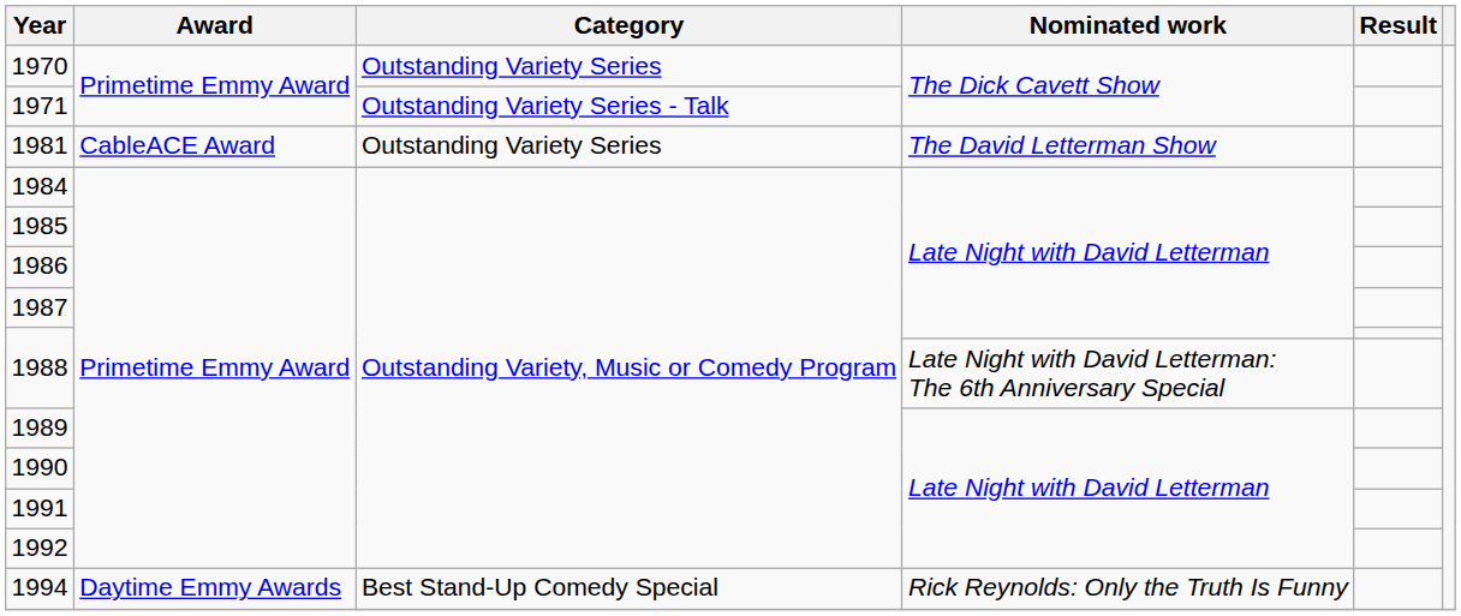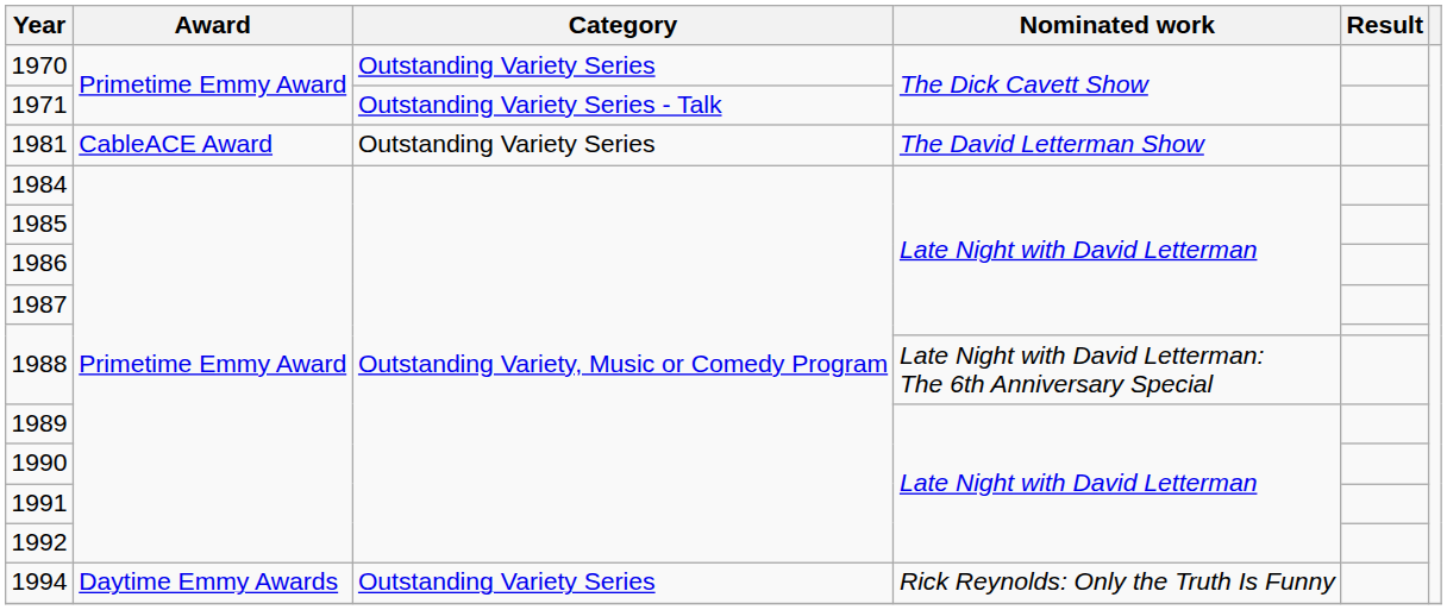1994 | Category: Best Stand-Up Comedy Special -> Outstanding Variety Series
